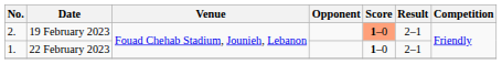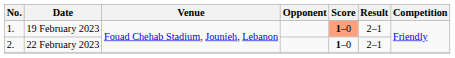19 February 2023 | No.: 2. -> 1.
22 February 2023 | No.: 1. -> 2.
